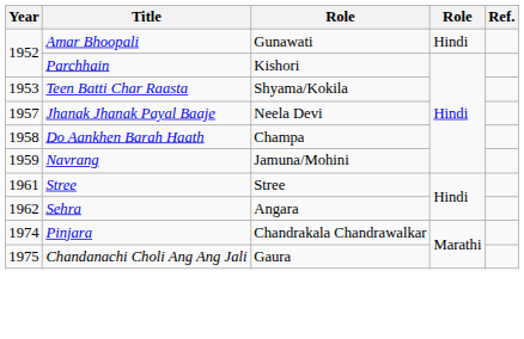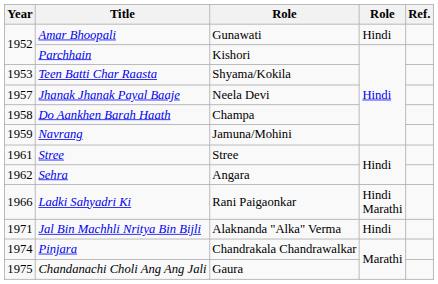+ row: 1966 | Ladki Sahyadri Ki | Rani Paigaonkar | Hindi Marathi
+ row: 1971 | Jal Bin Machhli Nritya Bin Bijli | Alaknanda "Alka" Verma | Hindi
